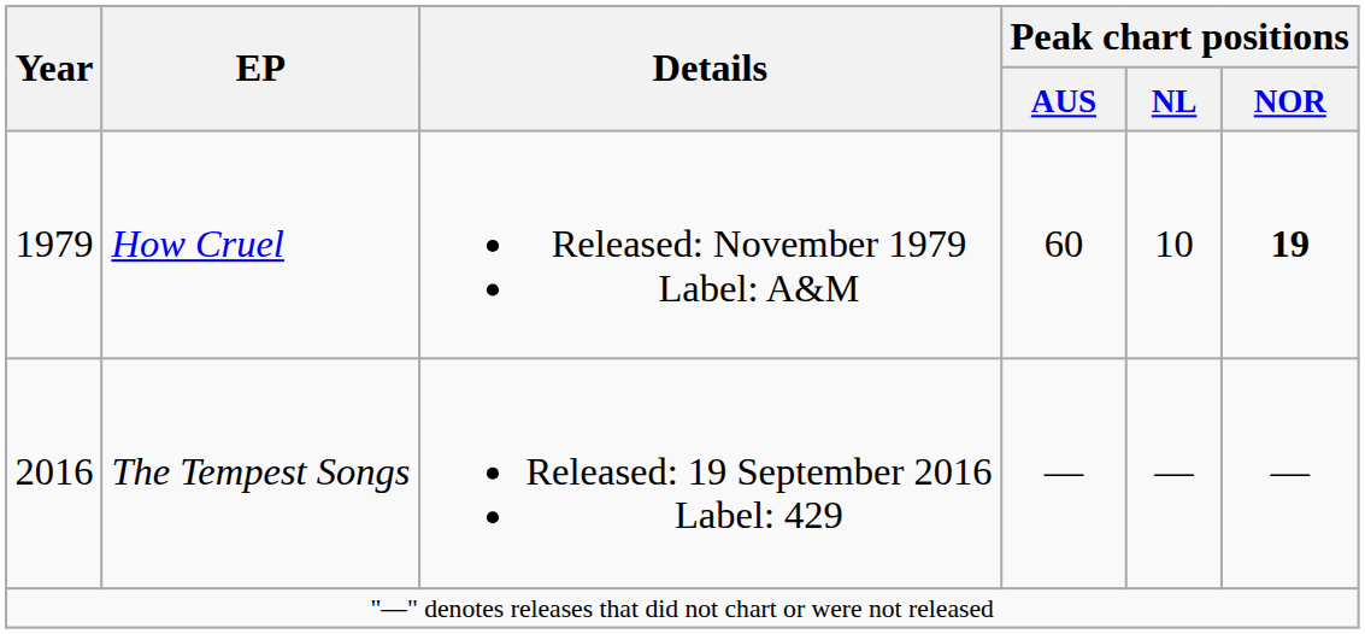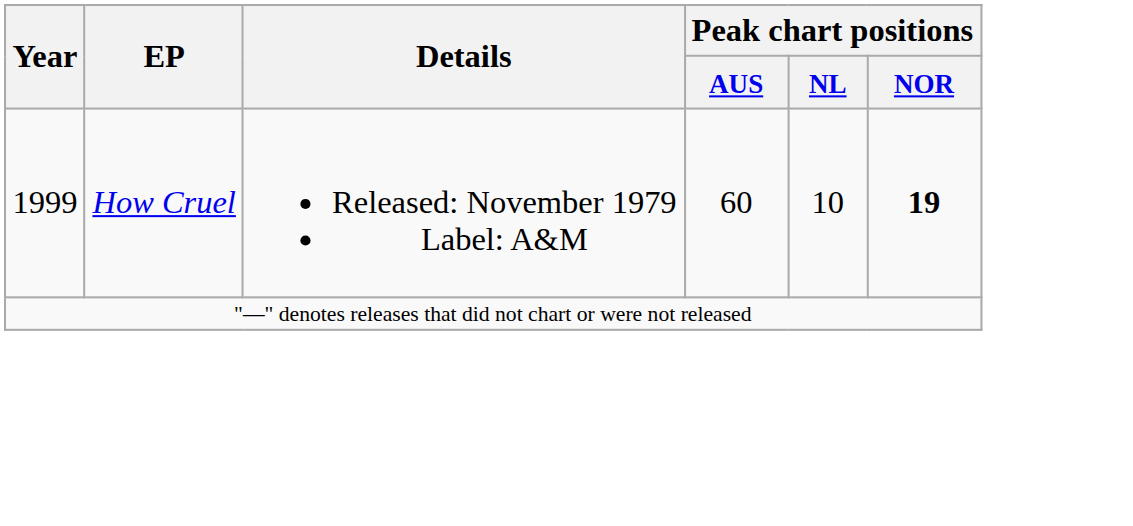How Cruel | Year: 1979 -> 1999
- row: 2016 | The Tempest Songs | Released: 19 September 2016 Label: 429 | — | — | —
